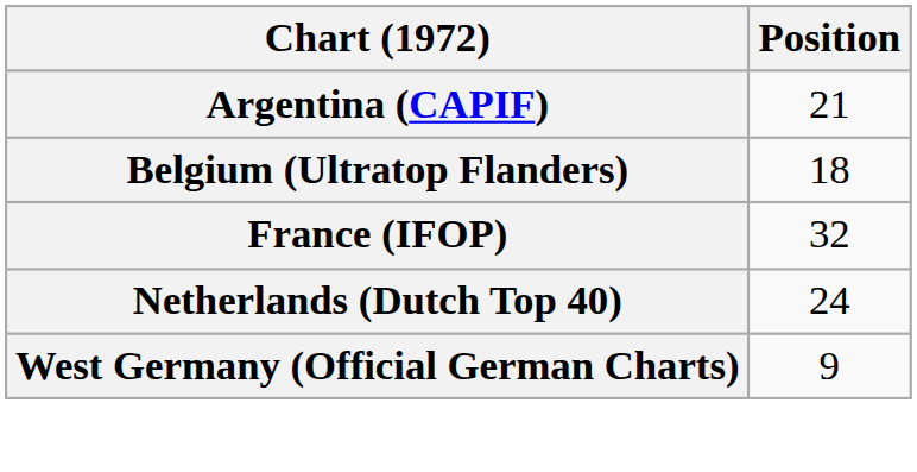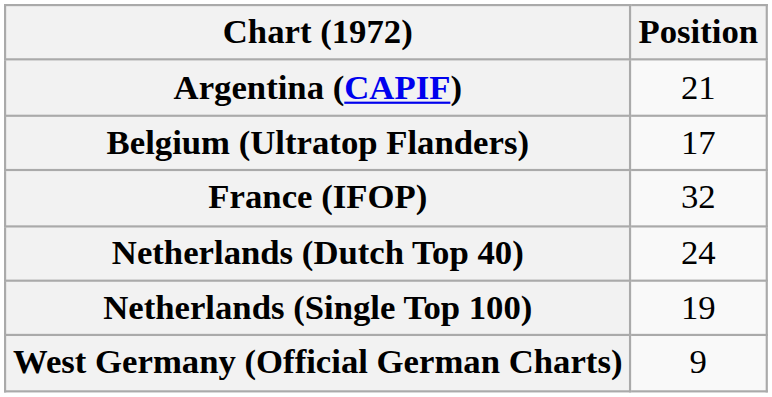Belgium (Ultratop Flanders) | Position: 18 -> 17
+ row: Netherlands (Single Top 100) | 19
